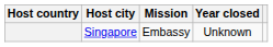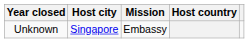columns swapped: Host country <-> Year closed
